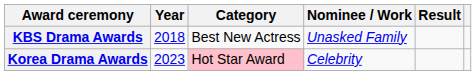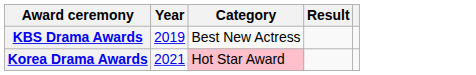- column: Nominee / Work | Unasked Family | Celebrity
KBS Drama Awards | Year: 2018 -> 2019
Korea Drama Awards | Year: 2023 -> 2021
